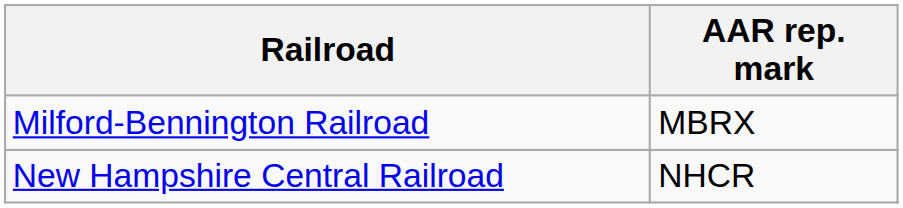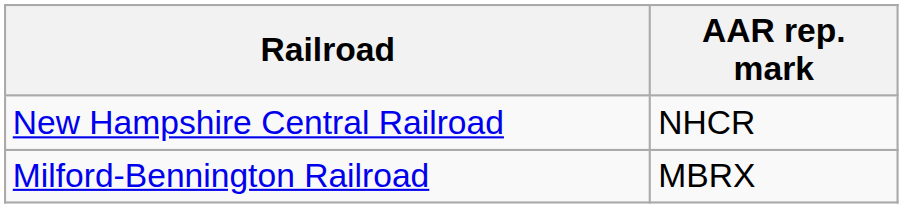rows swapped: Milford-Bennington Railroad <-> New Hampshire Central Railroad
